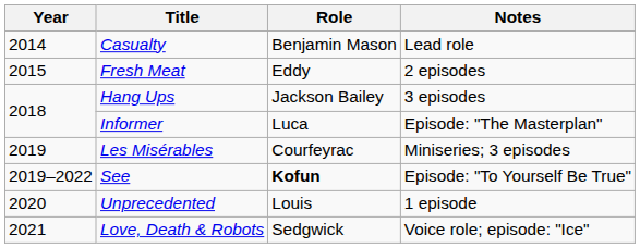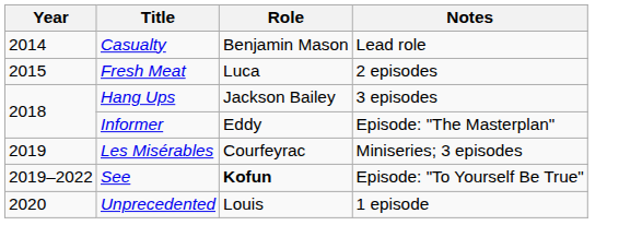Fresh Meat | Role: Eddy -> Luca
Informer | Role: Luca -> Eddy
- row: 2021 | Love, Death & Robots | Sedgwick | Voice role; episode: "Ice"
